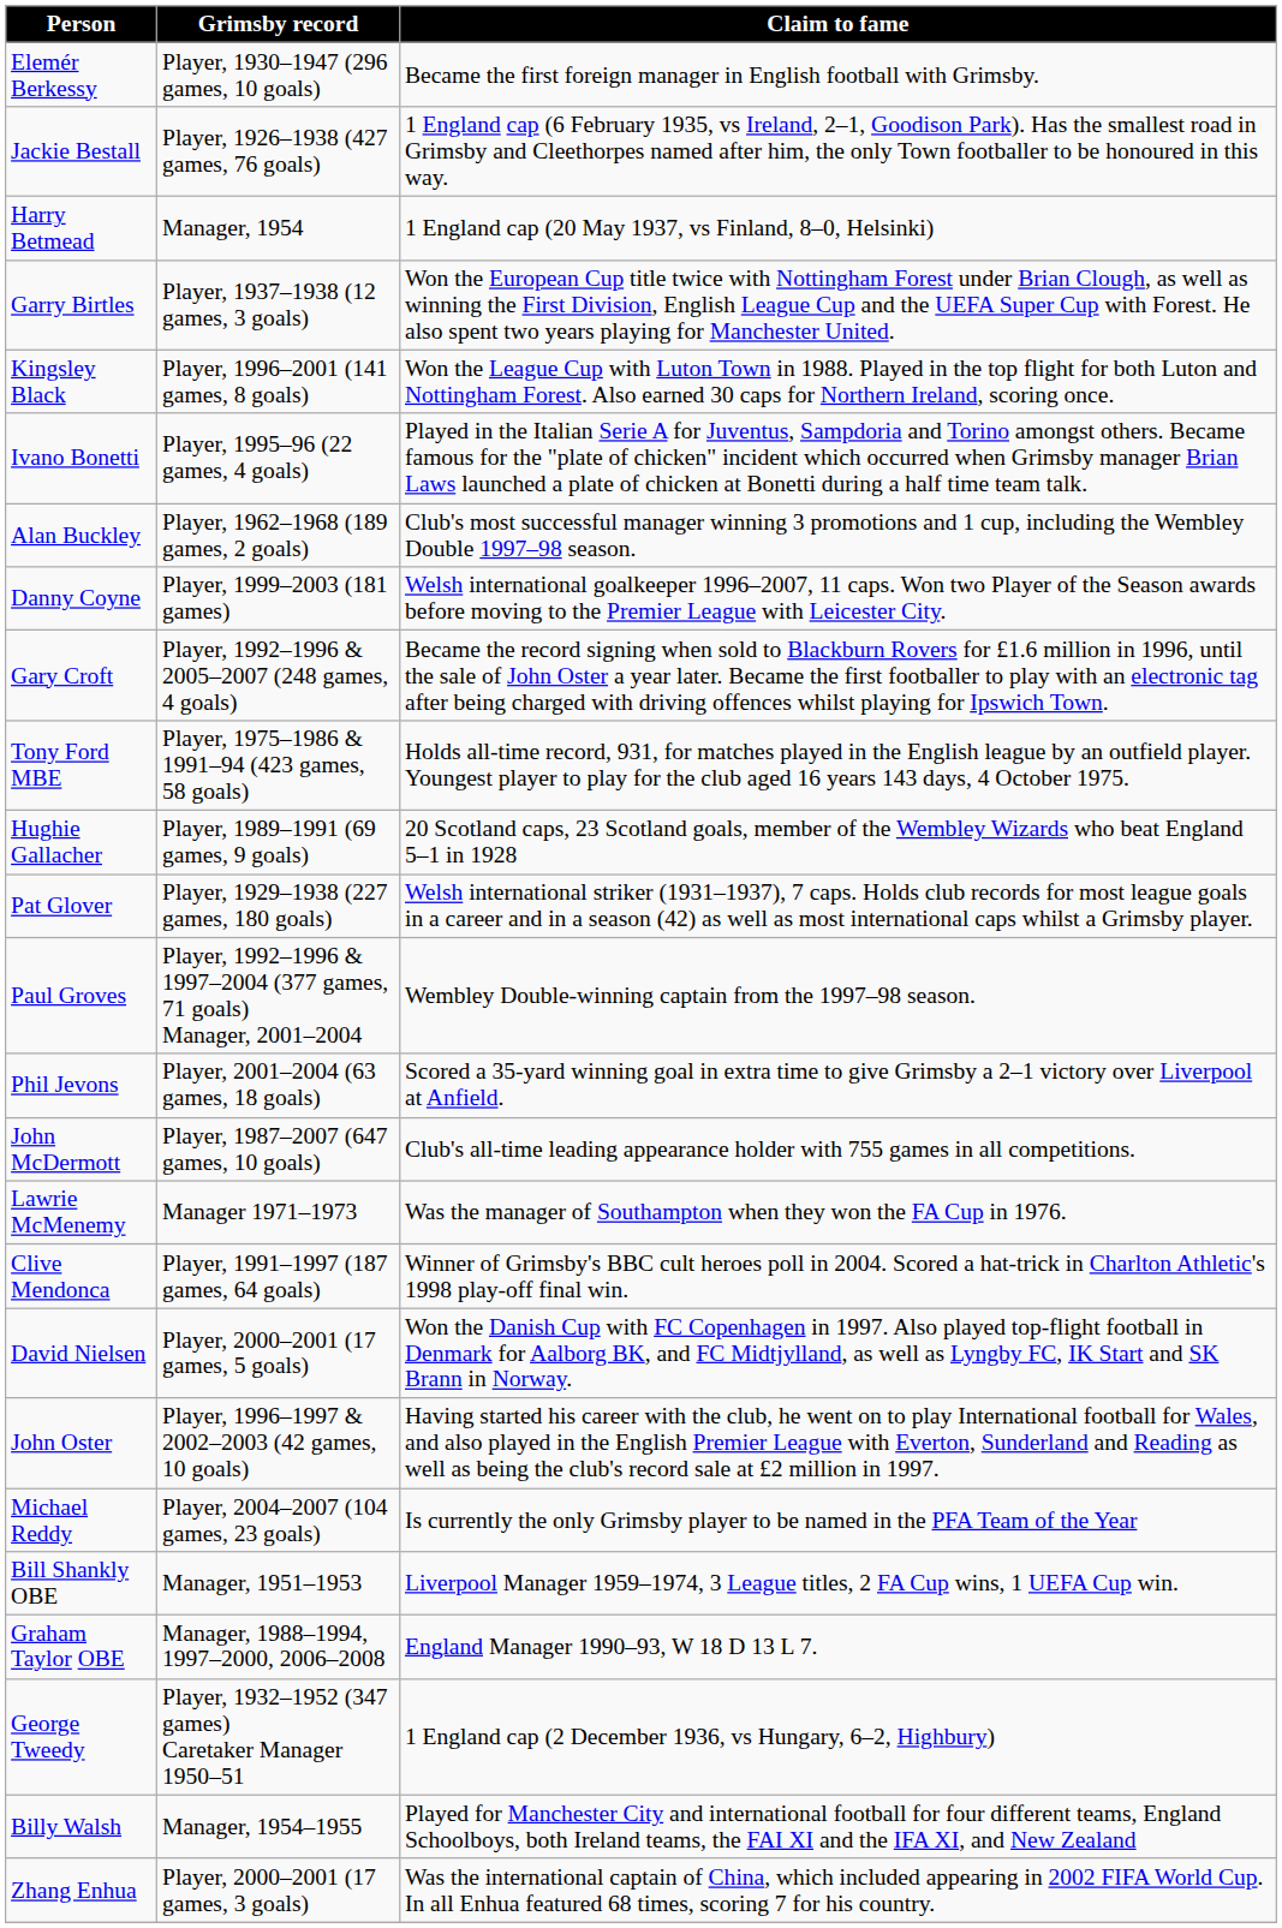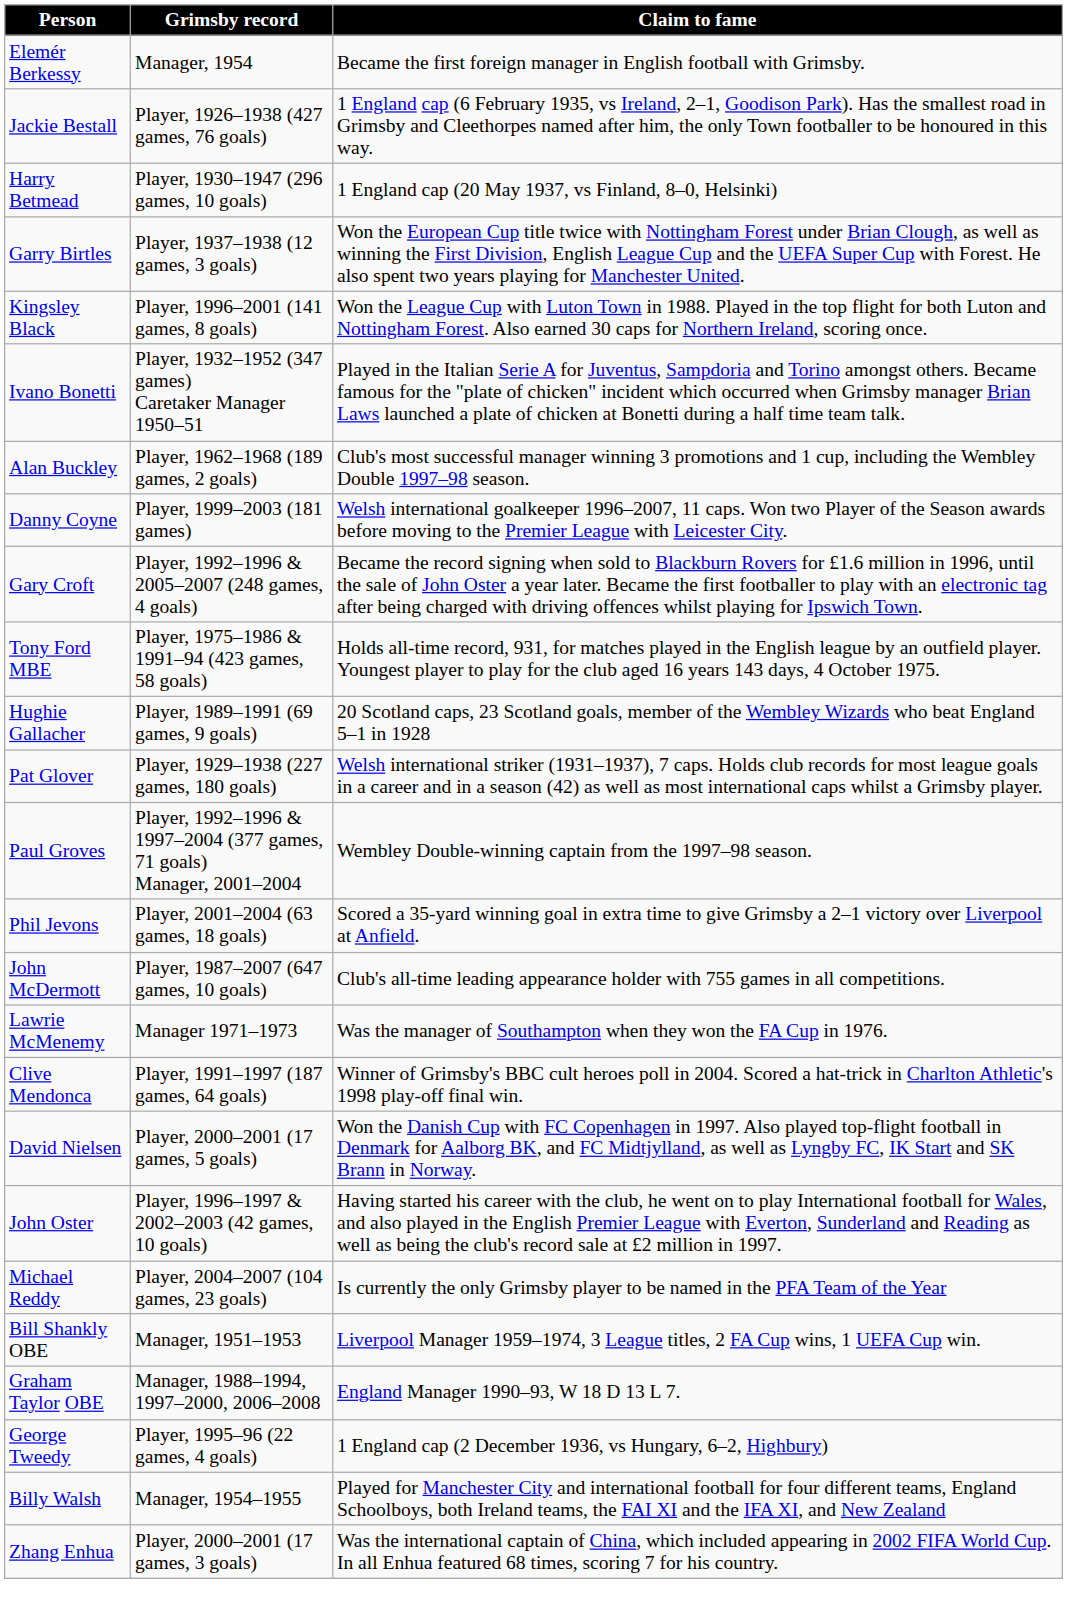Elemér Berkessy | Grimsby record: Player, 1930–1947 (296 games, 10 goals) -> Manager, 1954
Harry Betmead | Grimsby record: Manager, 1954 -> Player, 1930–1947 (296 games, 10 goals)
Ivano Bonetti | Grimsby record: Player, 1995–96 (22 games, 4 goals) -> Player, 1932–1952 (347 games) Caretaker Manager 1950–51
George Tweedy | Grimsby record: Player, 1932–1952 (347 games) Caretaker Manager 1950–51 -> Player, 1995–96 (22 games, 4 goals)
